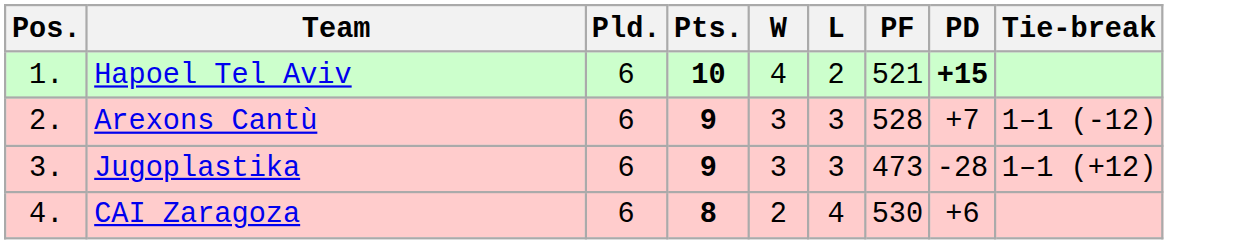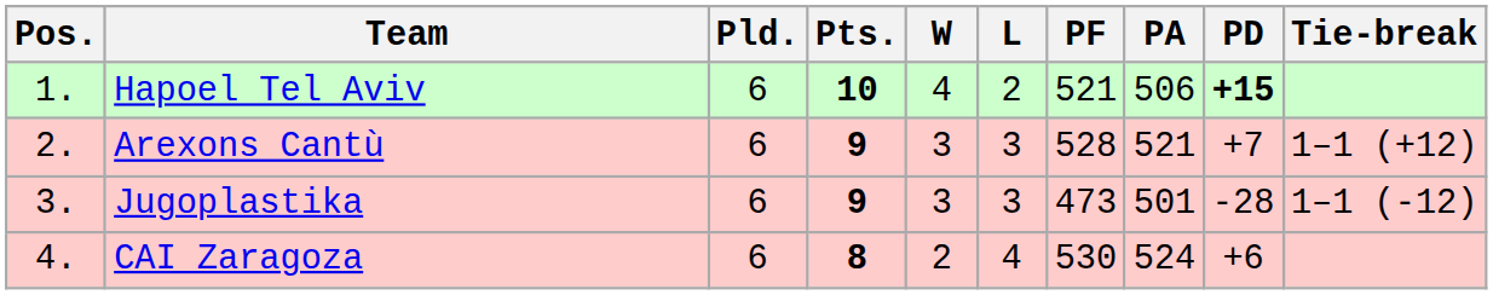+ column: PA | 506 | 521 | 501 | 524
Arexons Cantù | Tie-break: 1–1 (-12) -> 1–1 (+12)
Jugoplastika | Tie-break: 1–1 (+12) -> 1–1 (-12)
